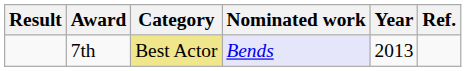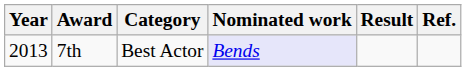columns swapped: Year <-> Result
7th | Category: khaki background -> no background
